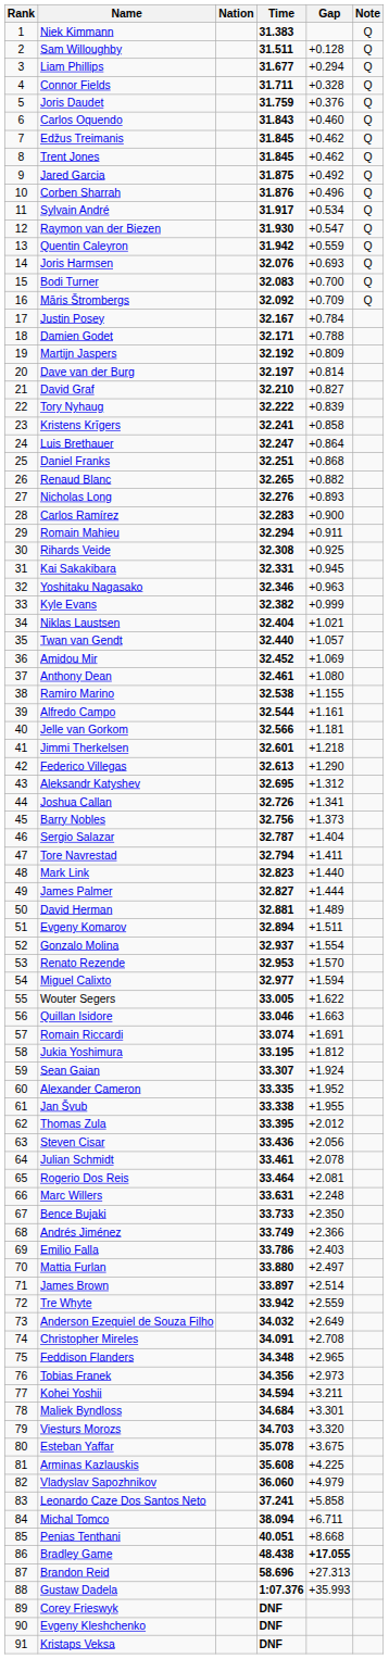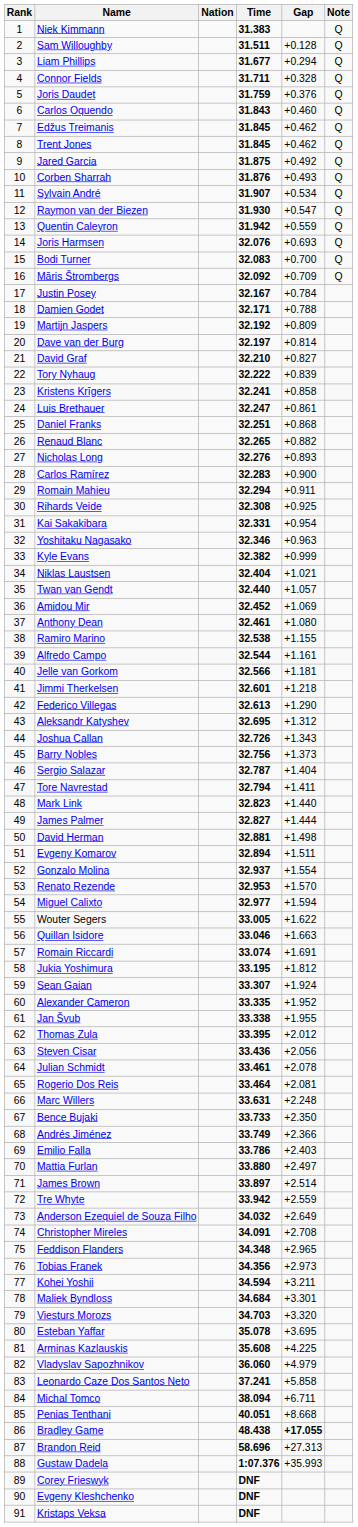Corben Sharrah | Gap: +0.496 -> +0.493
Sylvain André | Time: 31.917 -> 31.907
Luis Brethauer | Gap: +0.864 -> +0.861
Kai Sakakibara | Gap: +0.945 -> +0.954
Joshua Callan | Gap: +1.341 -> +1.343
David Herman | Gap: +1.489 -> +1.498
Esteban Yaffar | Gap: +3.675 -> +3.695
